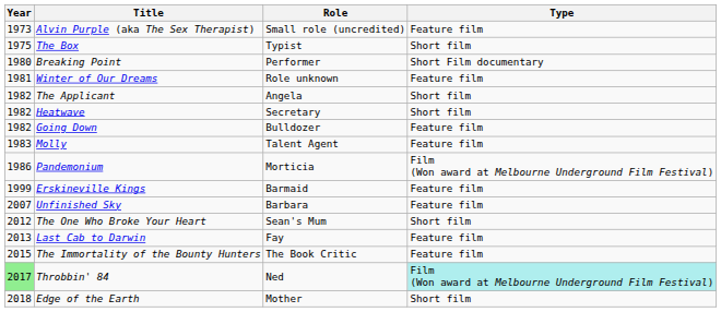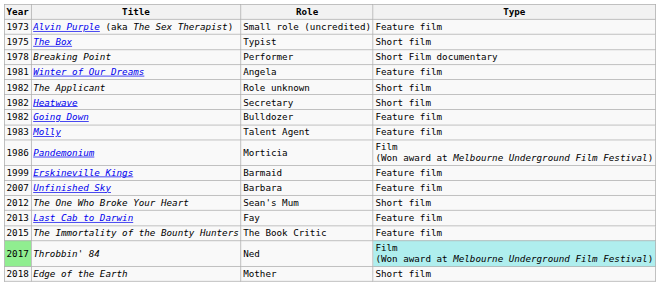Breaking Point | Year: 1980 -> 1978
Winter of Our Dreams | Role: Role unknown -> Angela
The Applicant | Role: Angela -> Role unknown
